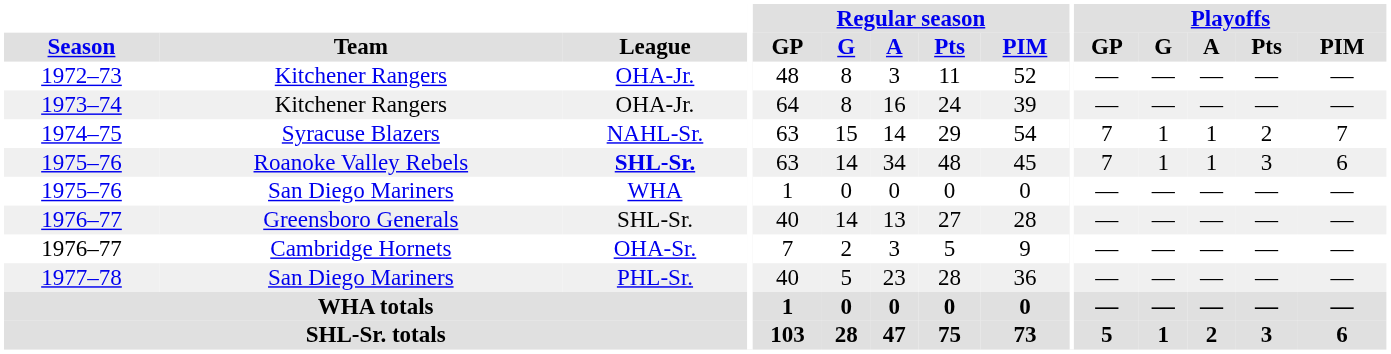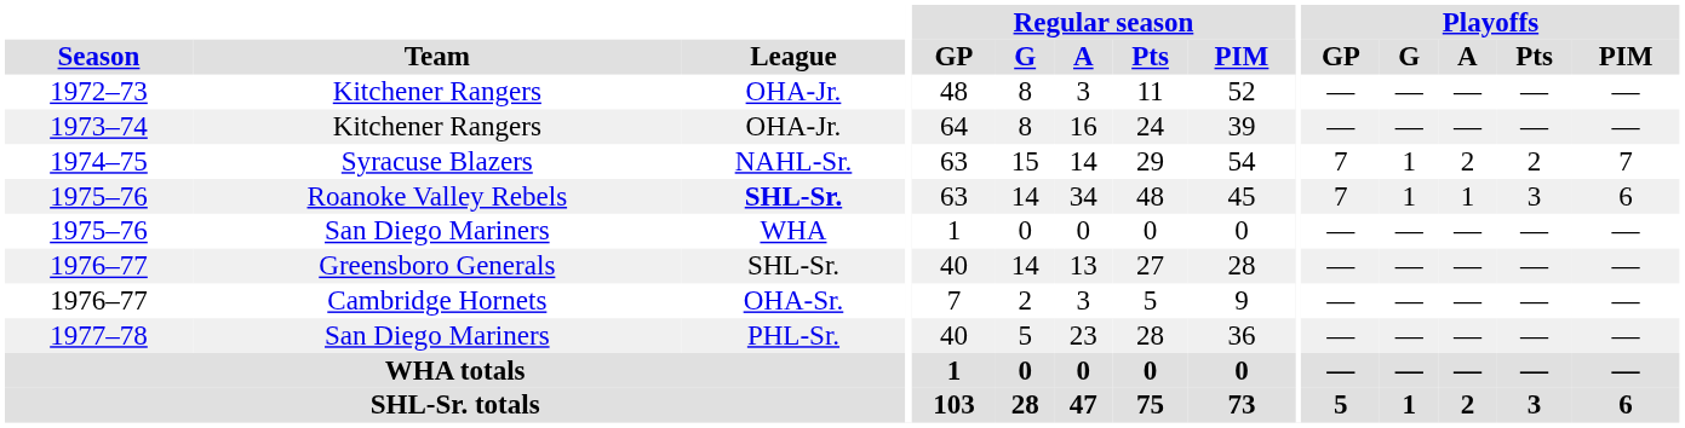1974–75 | Playoffs / A: 1 -> 2
